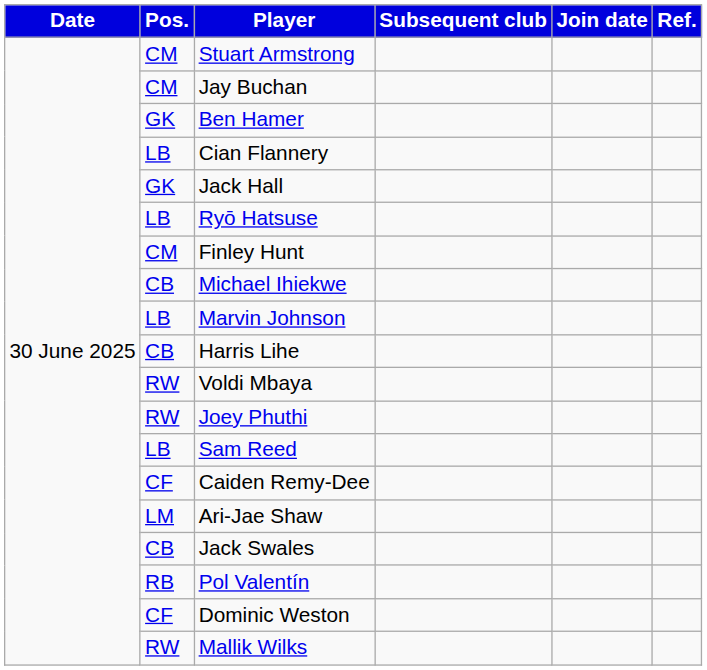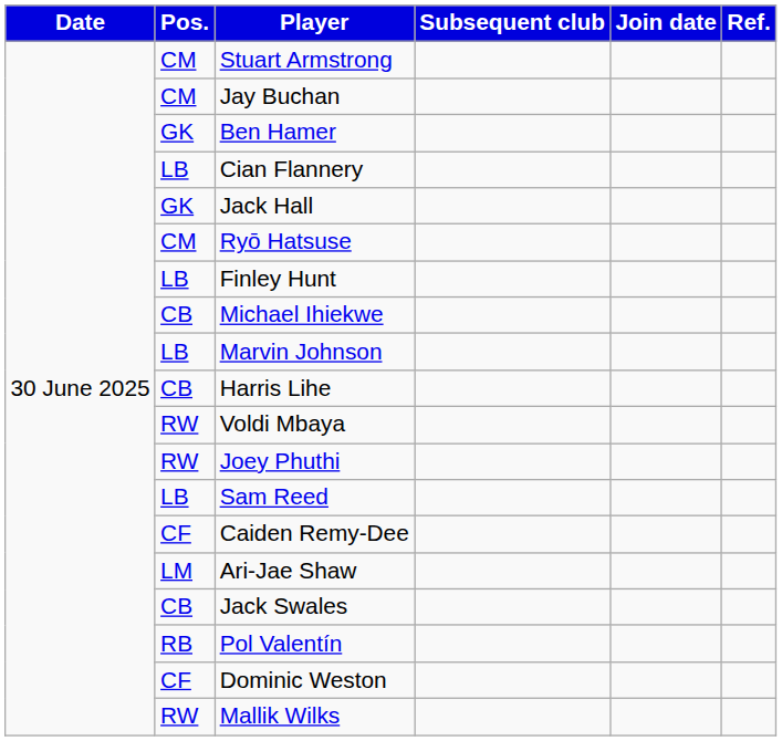Ryō Hatsuse | Pos.: LB -> CM
Finley Hunt | Pos.: CM -> LB
